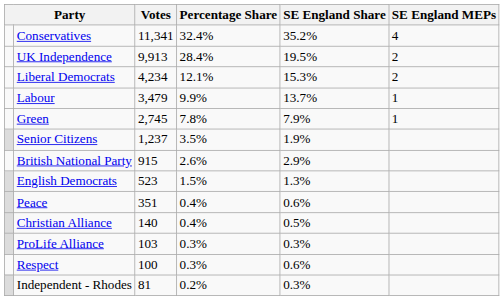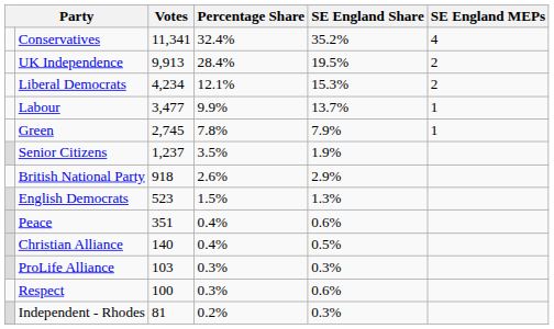Labour | Votes: 3,479 -> 3,477
British National Party | Votes: 915 -> 918
